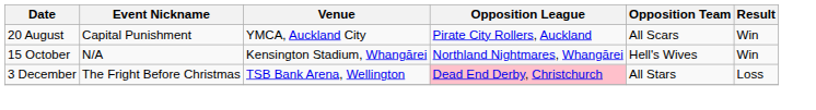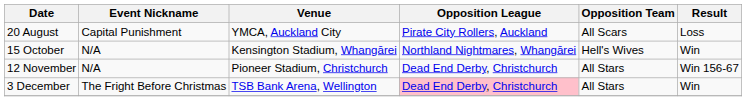20 August | Result: Win -> Loss
+ row: 12 November | N/A | Pioneer Stadium, Christchurch | Dead End Derby, Christchurch | All Stars | Win 156-67
3 December | Result: Loss -> Win
